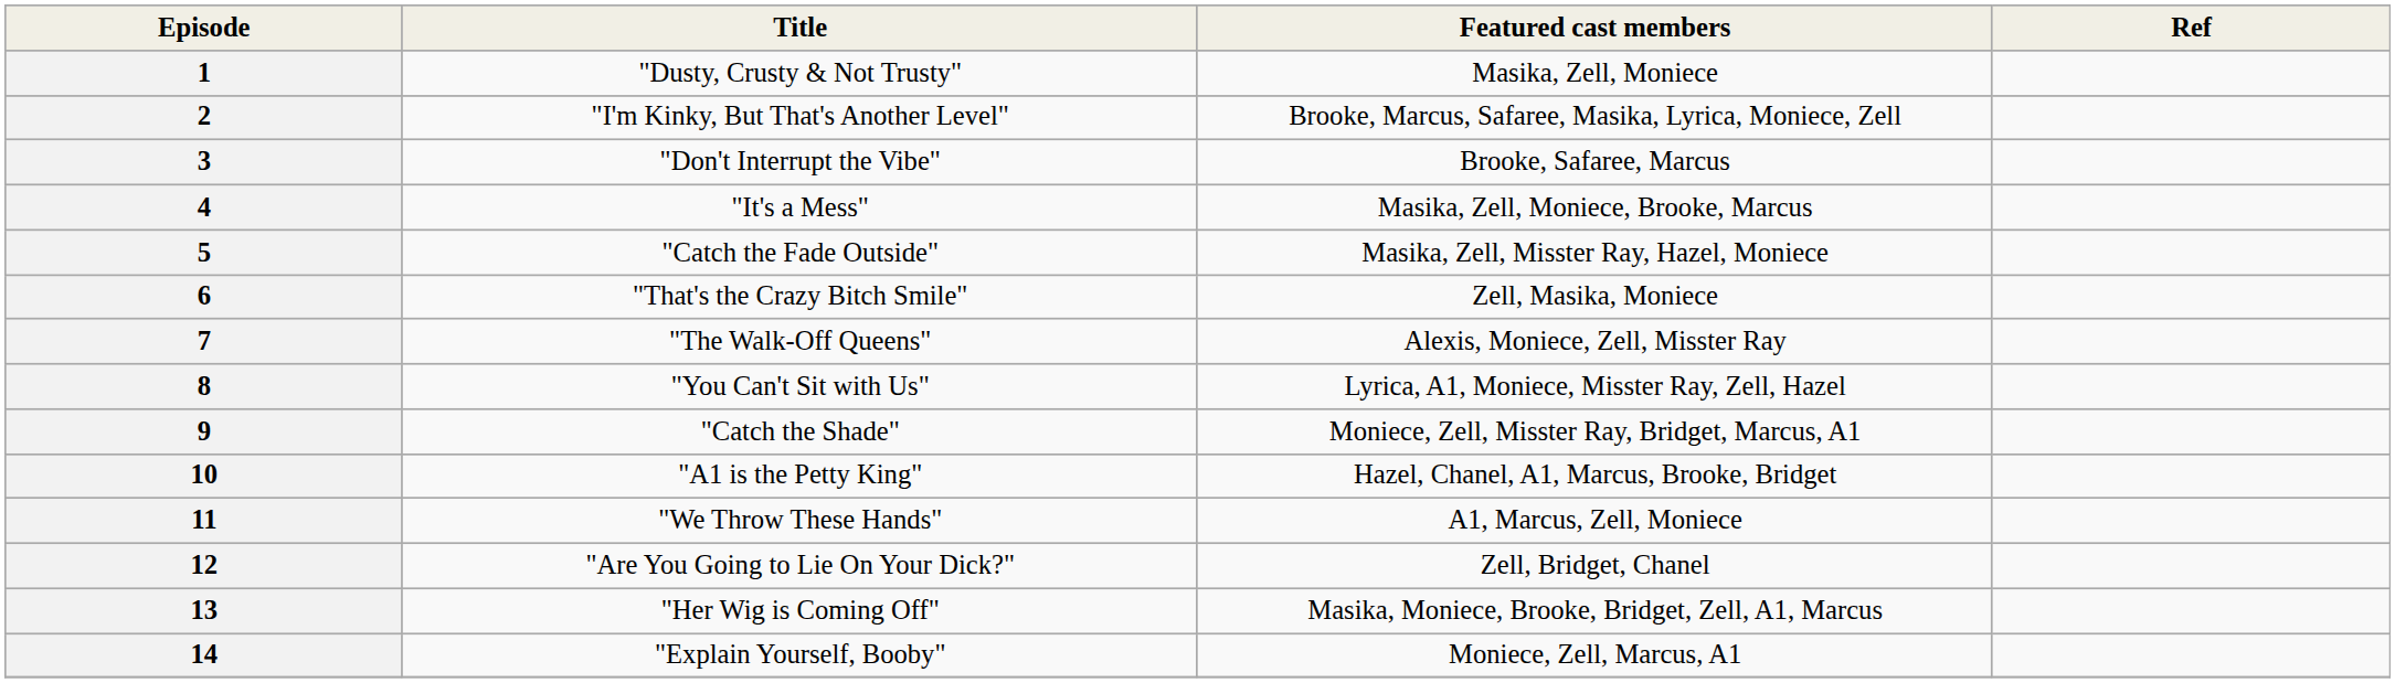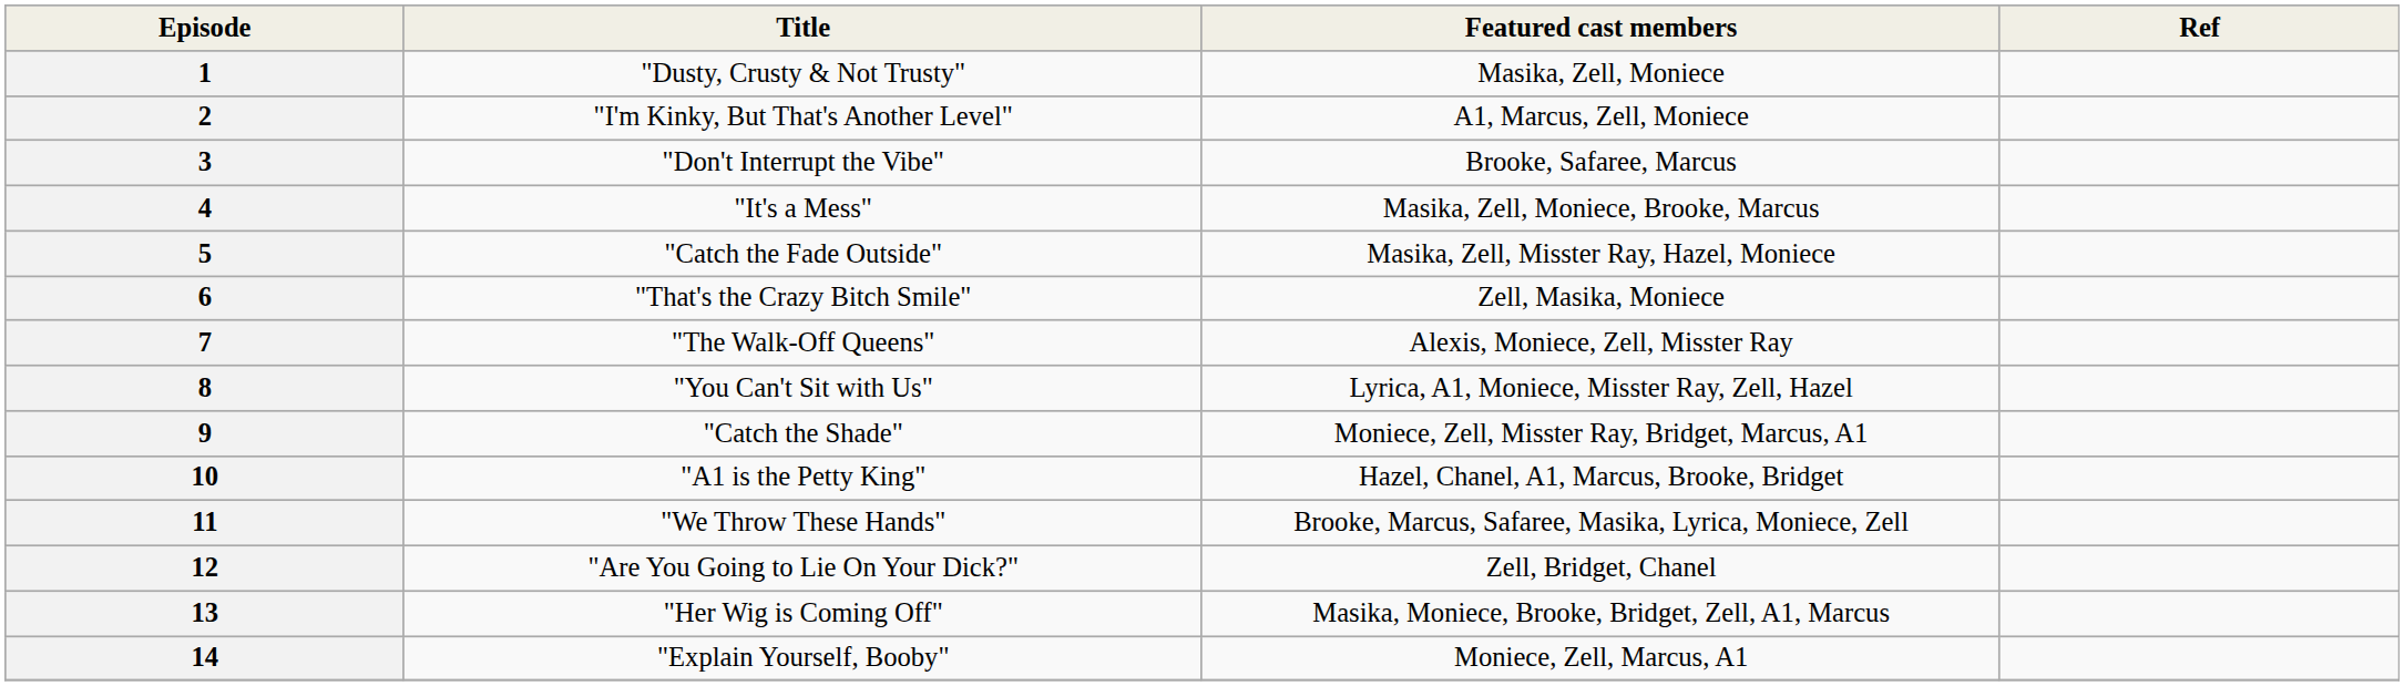2 | Featured cast members: Brooke, Marcus, Safaree, Masika, Lyrica, Moniece, Zell -> A1, Marcus, Zell, Moniece
11 | Featured cast members: A1, Marcus, Zell, Moniece -> Brooke, Marcus, Safaree, Masika, Lyrica, Moniece, Zell
